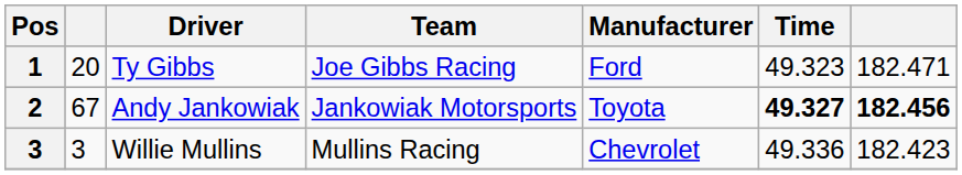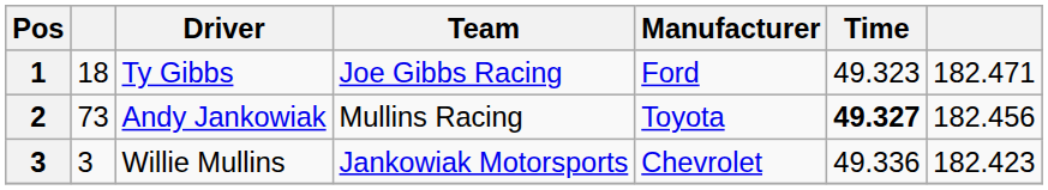Ty Gibbs | column 2: 20 -> 18
Andy Jankowiak | column 2: 67 -> 73
Andy Jankowiak | Team: Jankowiak Motorsports -> Mullins Racing
Andy Jankowiak | column 7: bold -> normal
Willie Mullins | Team: Mullins Racing -> Jankowiak Motorsports
